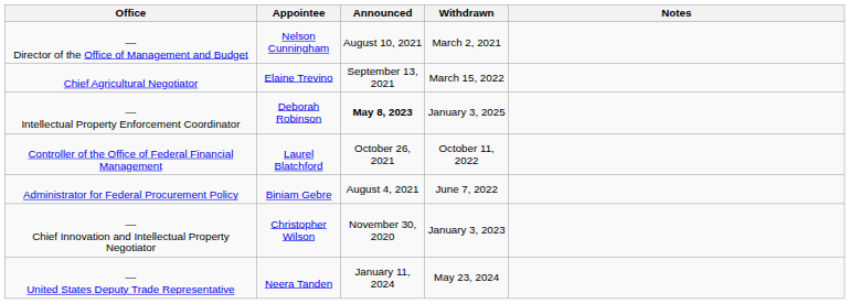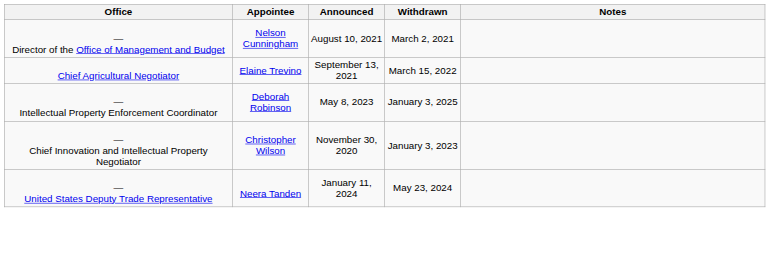— Intellectual Property Enforcement Coordinator | Announced: bold -> normal
- row: Controller of the Office of Federal Financial Management | Laurel Blatchford | October 26, 2021 | October 11, 2022
- row: Administrator for Federal Procurement Policy | Biniam Gebre | August 4, 2021 | June 7, 2022
